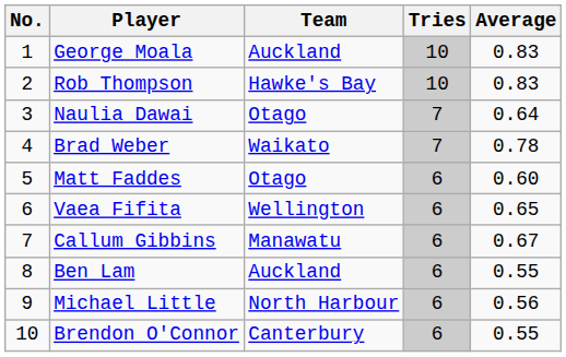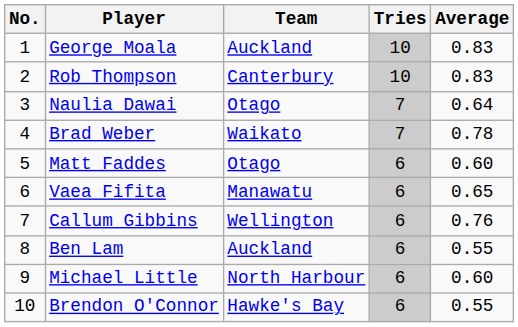Rob Thompson | Team: Hawke's Bay -> Canterbury
Vaea Fifita | Team: Wellington -> Manawatu
Callum Gibbins | Team: Manawatu -> Wellington
Callum Gibbins | Average: 0.67 -> 0.76
Michael Little | Average: 0.56 -> 0.60
Brendon O'Connor | Team: Canterbury -> Hawke's Bay
